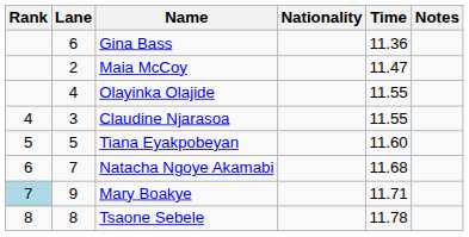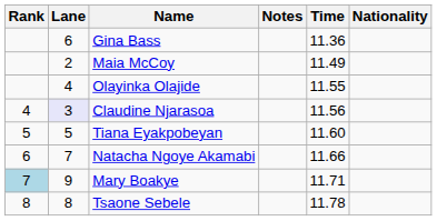columns swapped: Nationality <-> Notes
Maia McCoy | Time: 11.47 -> 11.49
Claudine Njarasoa | Lane: no background -> lavender background
Claudine Njarasoa | Time: 11.55 -> 11.56
Natacha Ngoye Akamabi | Time: 11.68 -> 11.66
